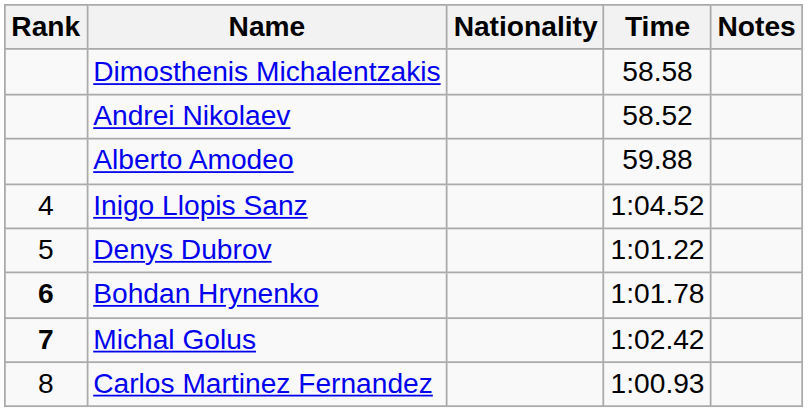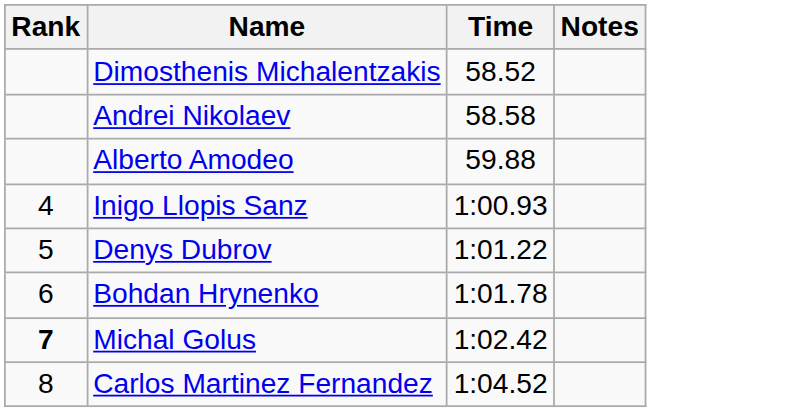- column: Nationality
Dimosthenis Michalentzakis | Time: 58.58 -> 58.52
Andrei Nikolaev | Time: 58.52 -> 58.58
Inigo Llopis Sanz | Time: 1:04.52 -> 1:00.93
Bohdan Hrynenko | Rank: bold -> normal
Carlos Martinez Fernandez | Time: 1:00.93 -> 1:04.52
